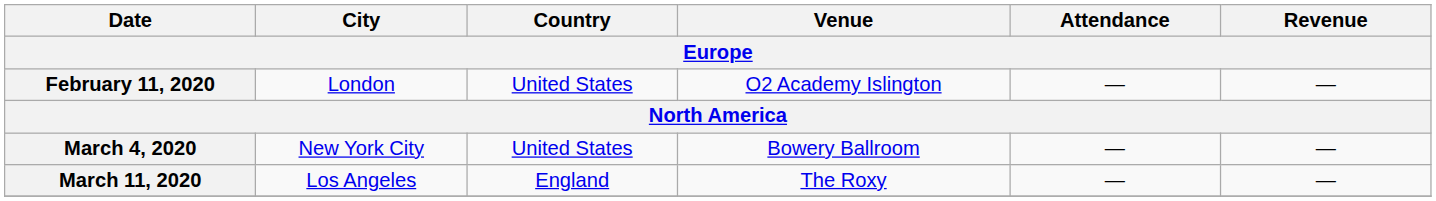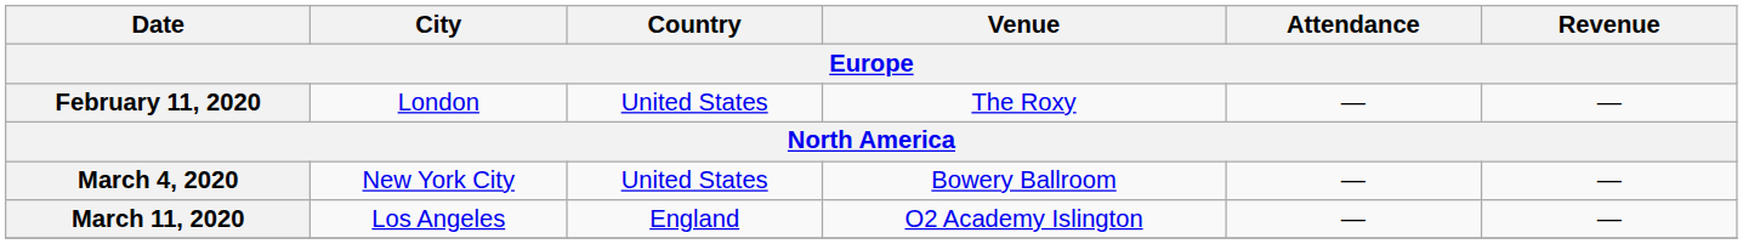February 11, 2020 | Venue: O2 Academy Islington -> The Roxy
March 11, 2020 | Venue: The Roxy -> O2 Academy Islington
